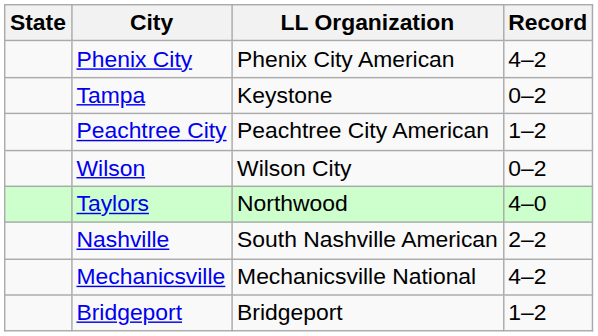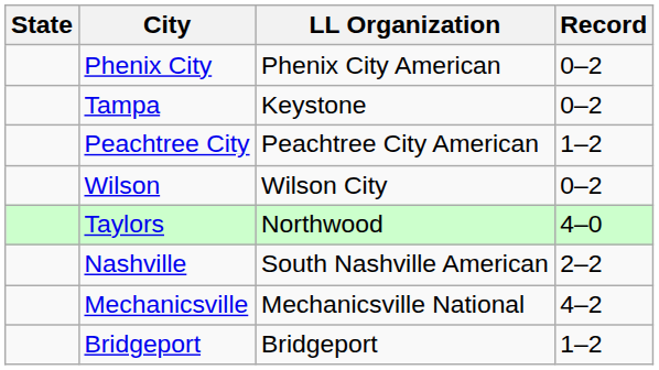Phenix City | Record: 4–2 -> 0–2
